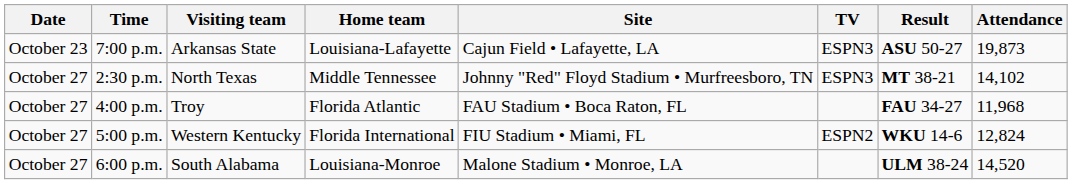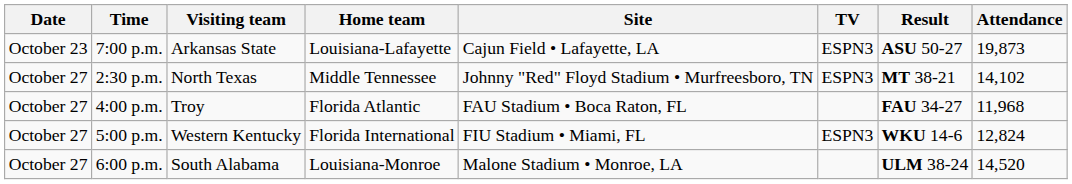5:00 p.m. | TV: ESPN2 -> ESPN3
